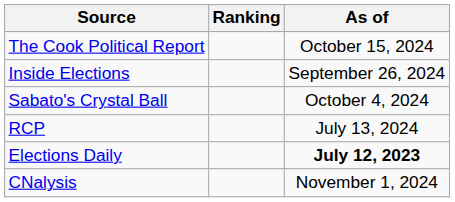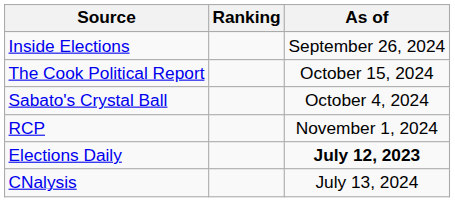rows swapped: The Cook Political Report <-> Inside Elections
RCP | As of: July 13, 2024 -> November 1, 2024
CNalysis | As of: November 1, 2024 -> July 13, 2024
